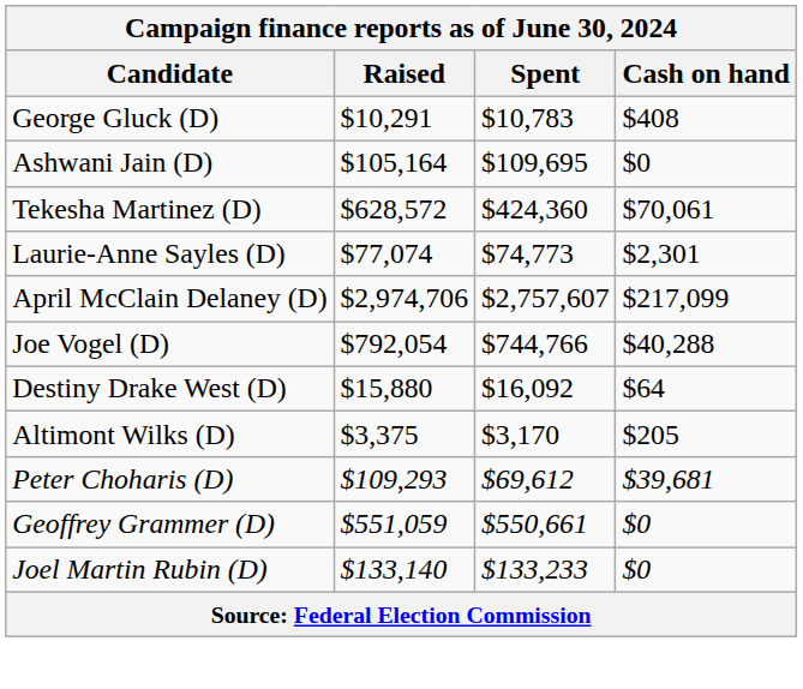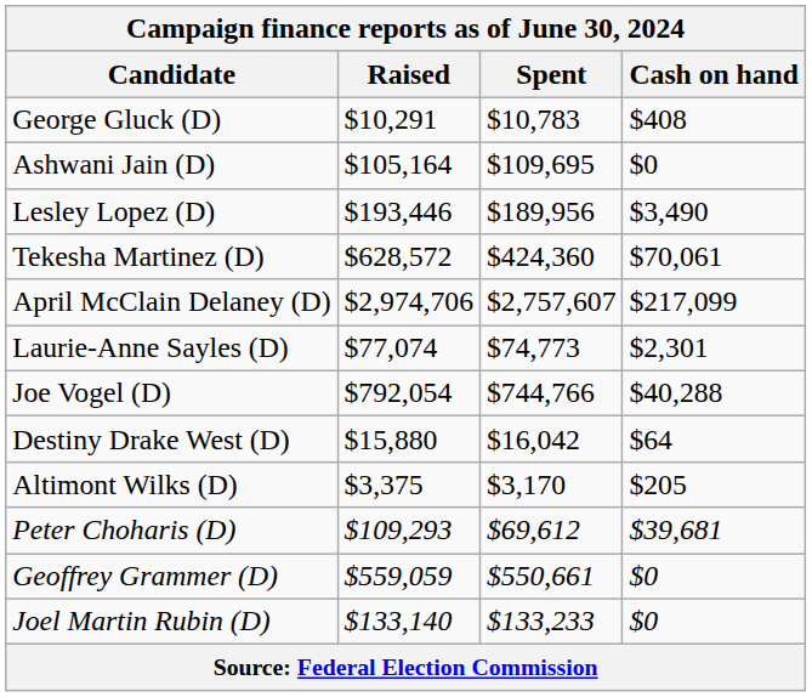+ row: Lesley Lopez (D) | $193,446 | $189,956 | $3,490
rows swapped: April McClain Delaney (D) <-> Laurie-Anne Sayles (D)
Destiny Drake West (D) | Spent: $16,092 -> $16,042
Geoffrey Grammer (D) | Raised: $551,059 -> $559,059
